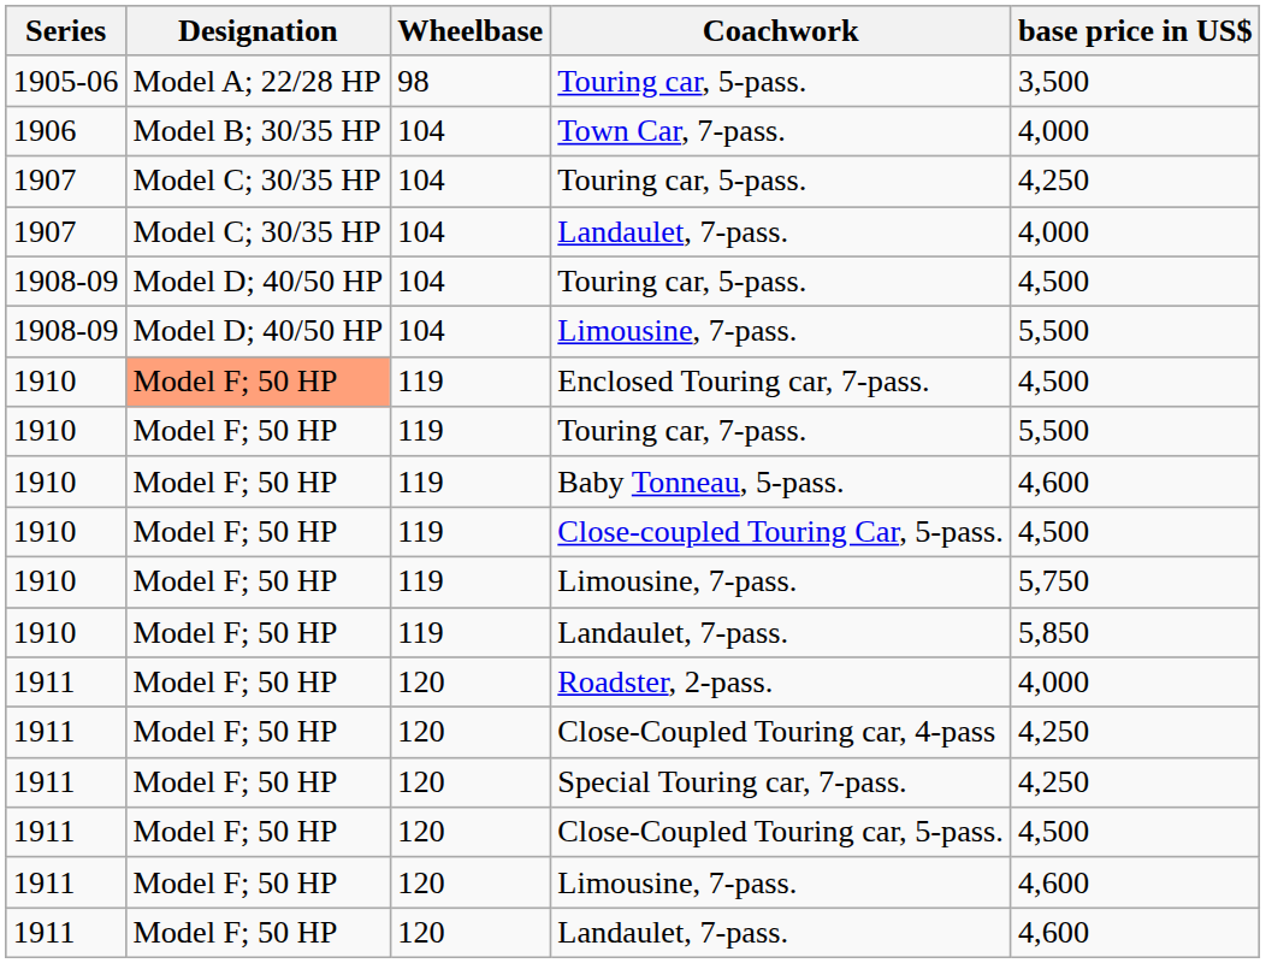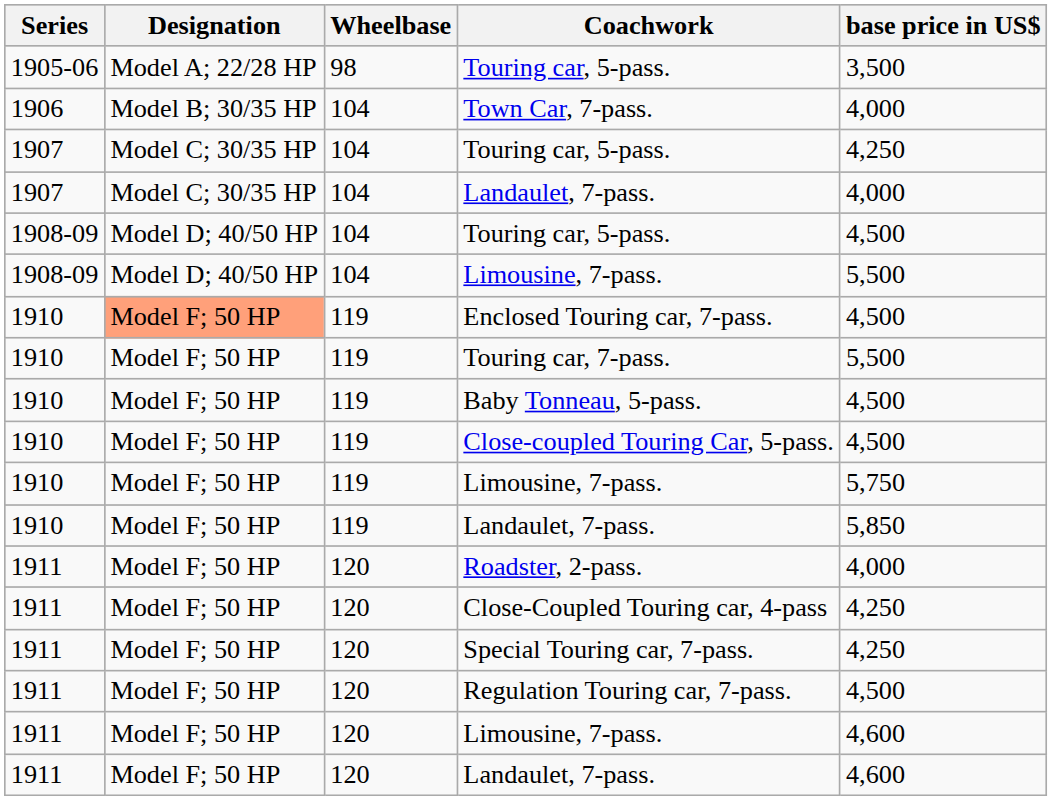Baby Tonneau, 5-pass. | base price in US$: 4,600 -> 4,500
+ row: 1911 | Model F; 50 HP | 120 | Regulation Touring car, 7-pass. | 4,500
- row: 1911 | Model F; 50 HP | 120 | Close-Coupled Touring car, 5-pass. | 4,500
